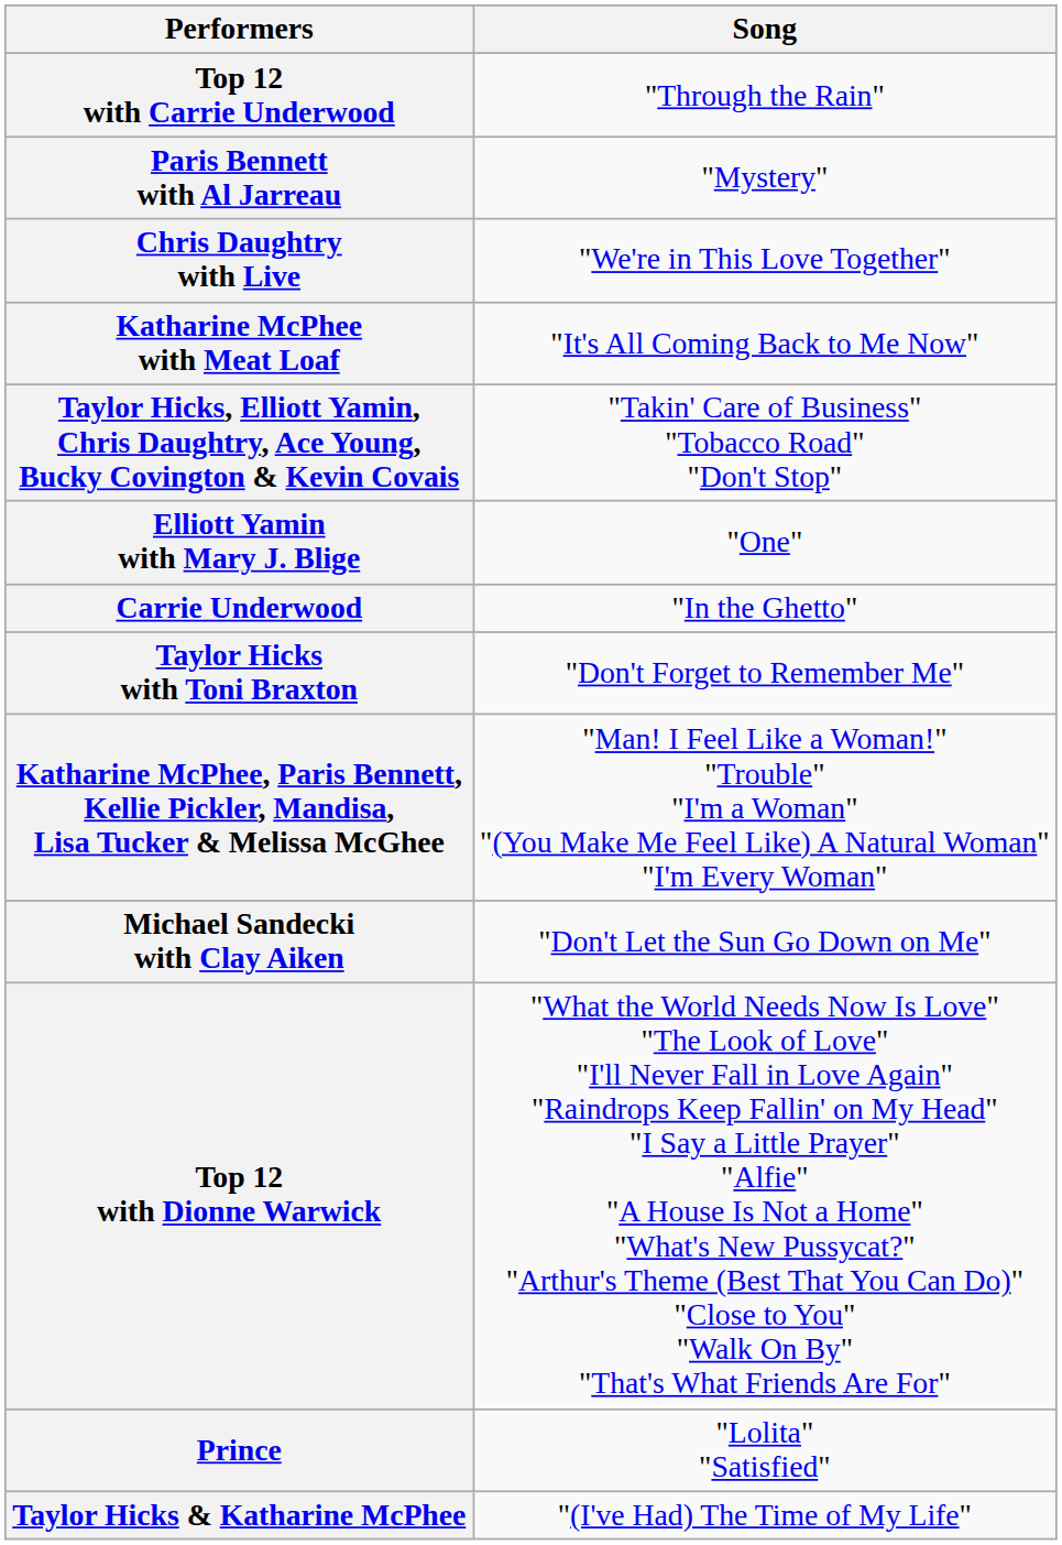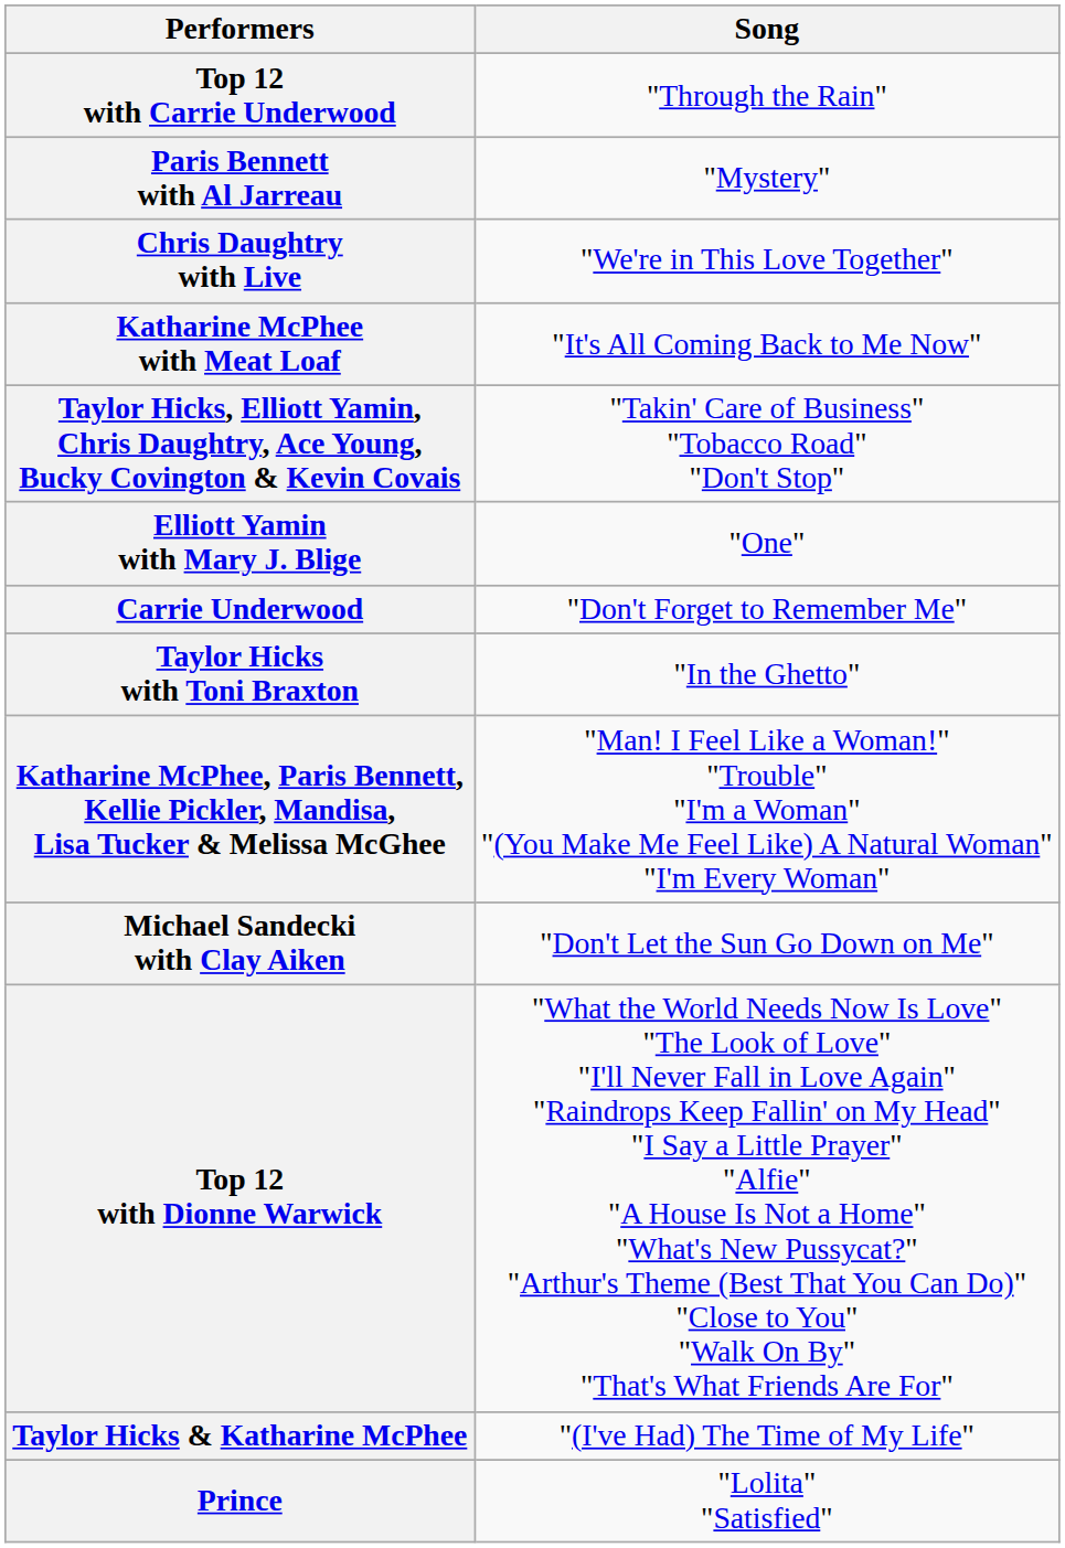Carrie Underwood | Song: "In the Ghetto" -> "Don't Forget to Remember Me"
Taylor Hicks with Toni Braxton | Song: "Don't Forget to Remember Me" -> "In the Ghetto"
rows swapped: Prince <-> Taylor Hicks & Katharine McPhee
